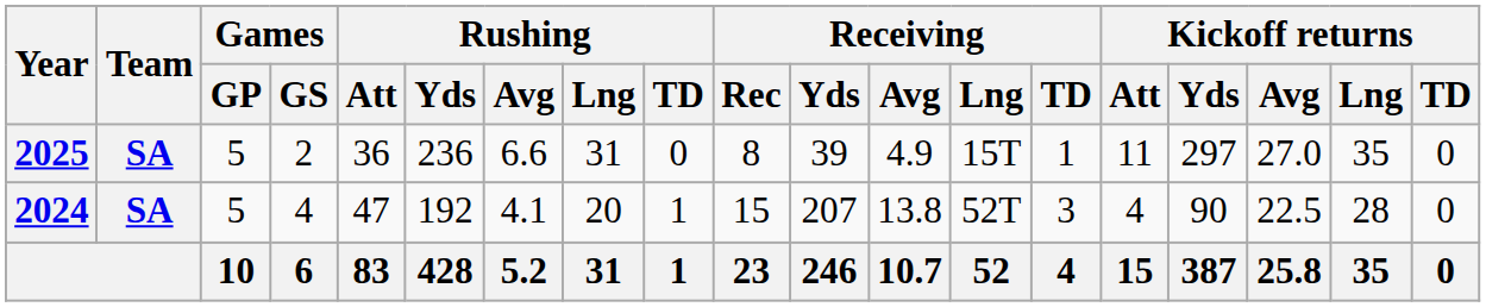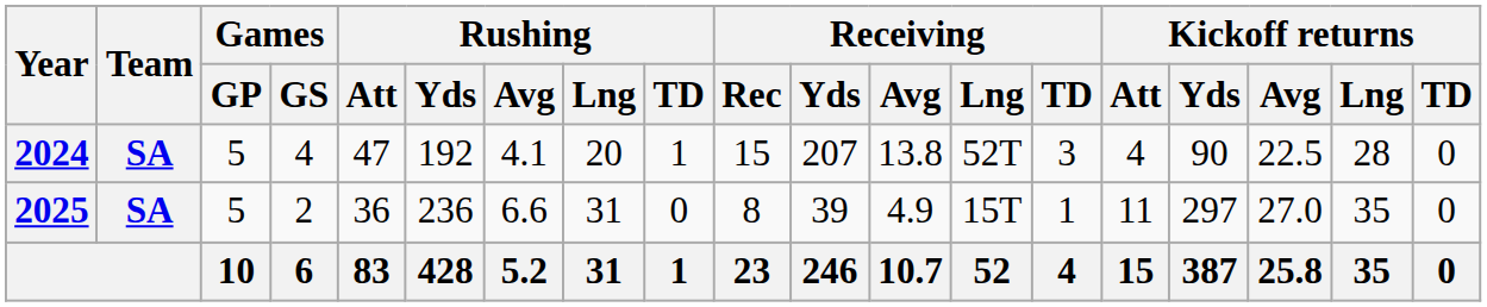rows swapped: 2024 <-> 2025
